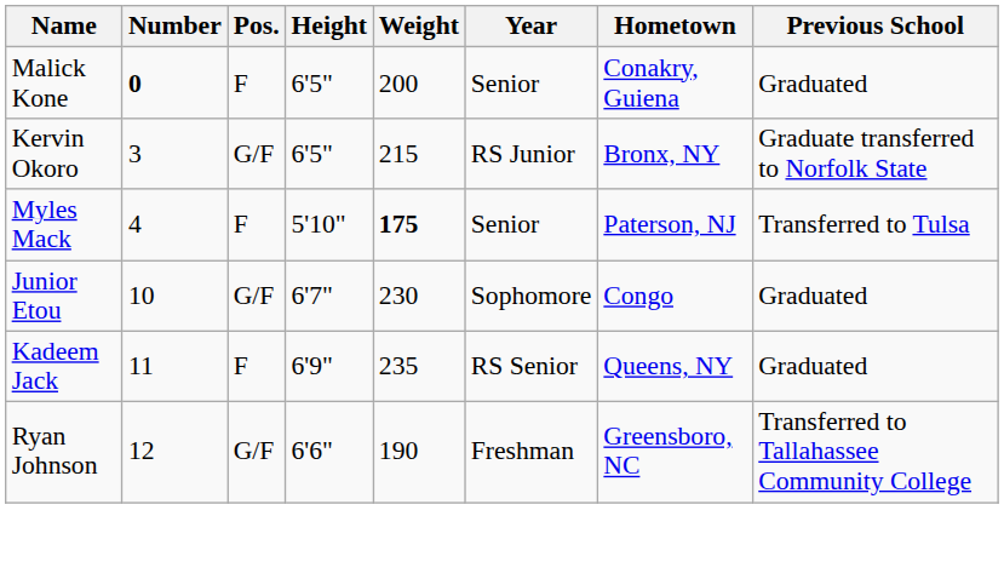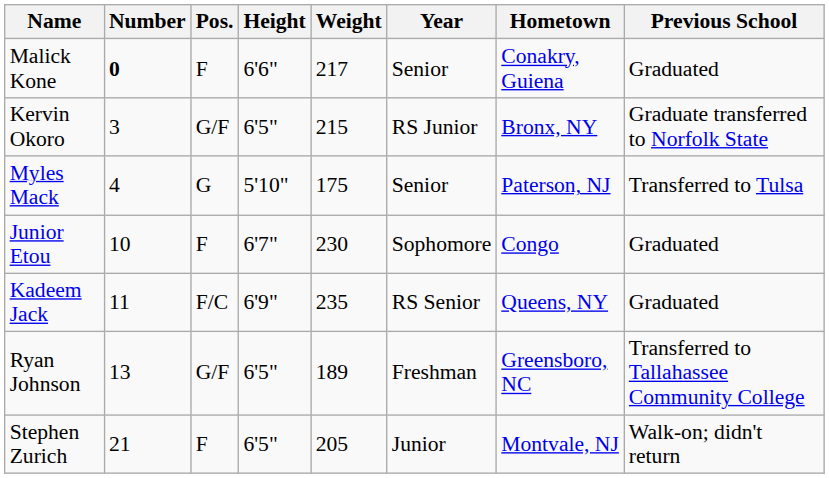Malick Kone | Height: 6'5" -> 6'6"
Malick Kone | Weight: 200 -> 217
Myles Mack | Pos.: F -> G
Myles Mack | Weight: bold -> normal
Junior Etou | Pos.: G/F -> F
Kadeem Jack | Pos.: F -> F/C
Ryan Johnson | Number: 12 -> 13
Ryan Johnson | Height: 6'6" -> 6'5"
Ryan Johnson | Weight: 190 -> 189
+ row: Stephen Zurich | 21 | F | 6'5" | 205 | Junior | Montvale, NJ | Walk-on; didn't return
